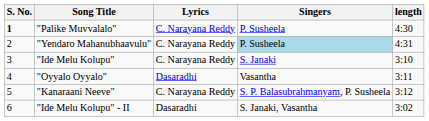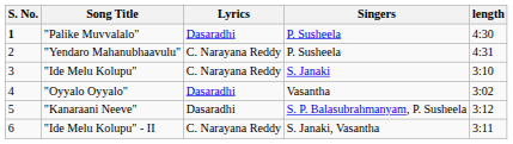"Palike Muvvalalo" | Lyrics: C. Narayana Reddy -> Dasaradhi
"Yendaro Mahanubhaavulu" | Singers: lightblue background -> no background
"Oyyalo Oyyalo" | length: 3:11 -> 3:02
"Kanaraani Neeve" | Lyrics: C. Narayana Reddy -> Dasaradhi
"Ide Melu Kolupu" - II | Lyrics: Dasaradhi -> C. Narayana Reddy
"Ide Melu Kolupu" - II | length: 3:02 -> 3:11
